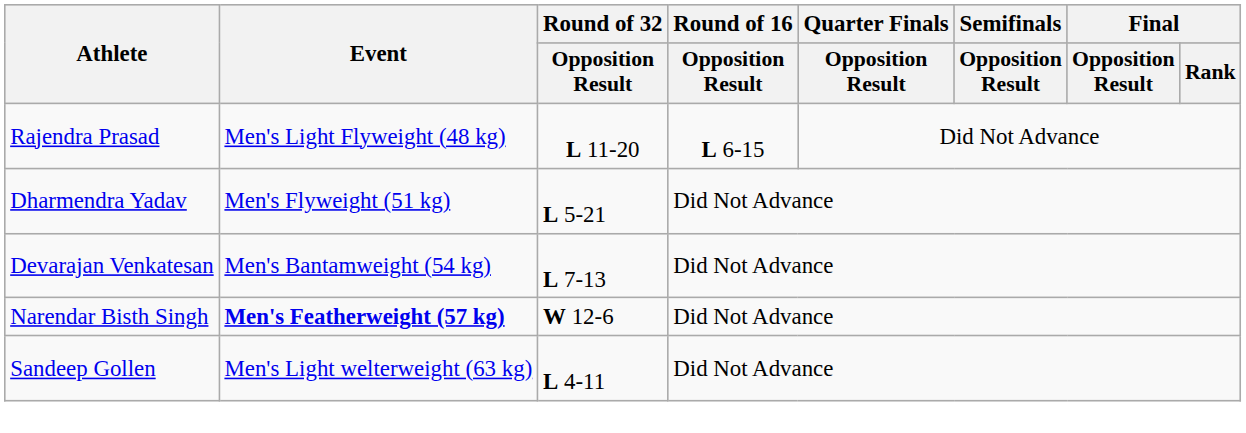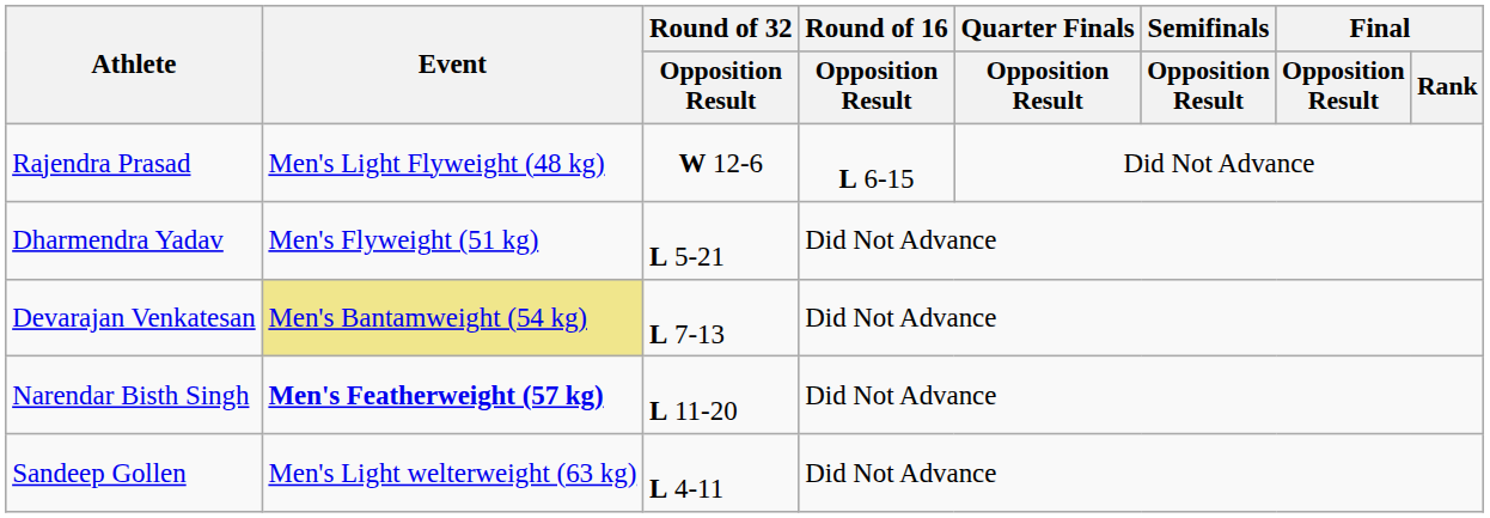Rajendra Prasad | Round of 32 / Opposition Result: L 11-20 -> W 12-6
Devarajan Venkatesan | Event: no background -> khaki background
Narendar Bisth Singh | Round of 32 / Opposition Result: W 12-6 -> L 11-20
